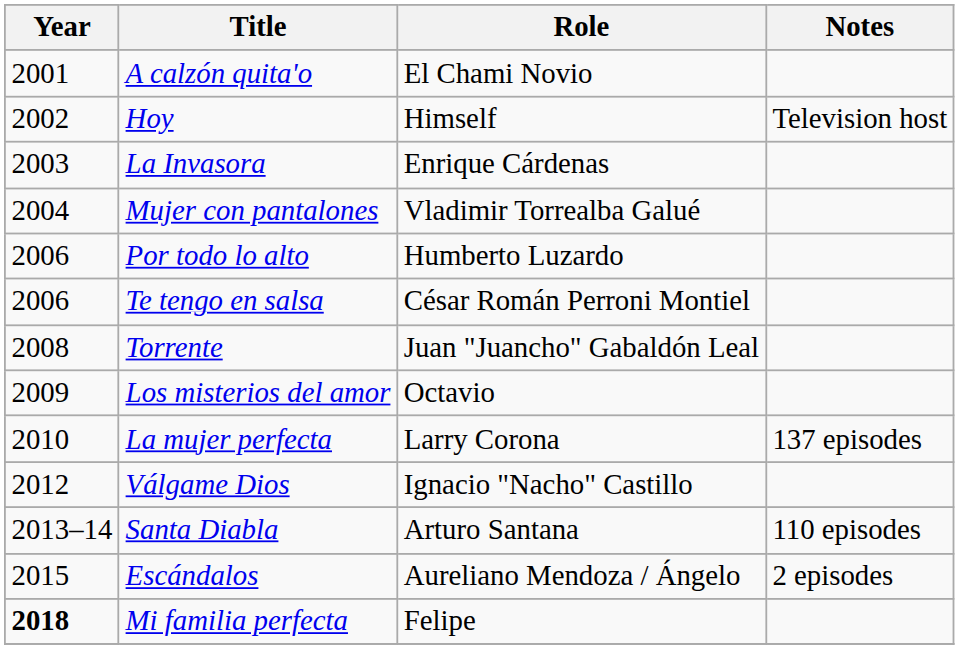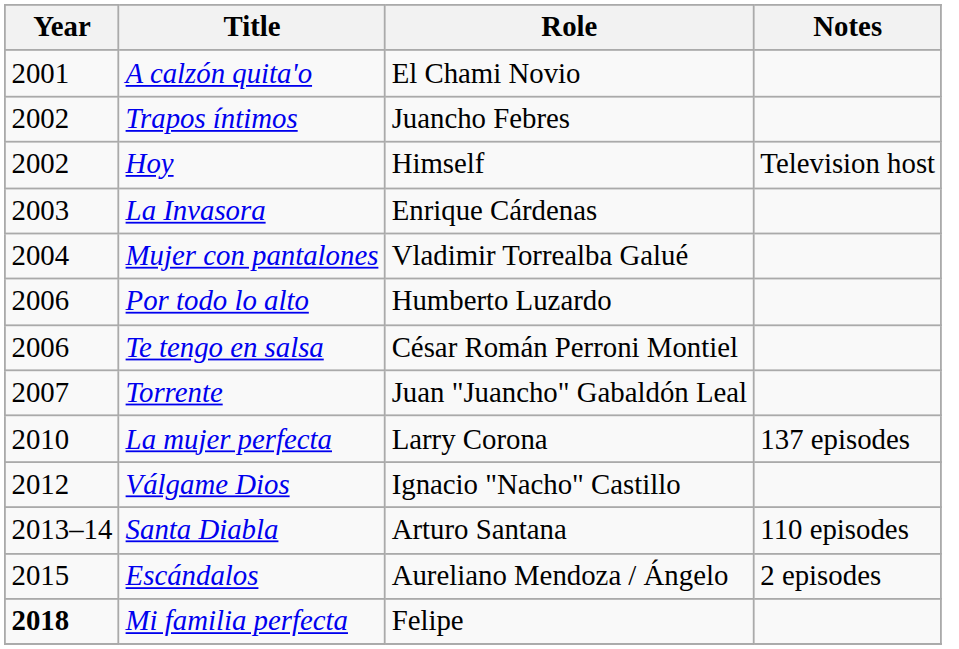+ row: 2002 | Trapos íntimos | Juancho Febres
Torrente | Year: 2008 -> 2007
- row: 2009 | Los misterios del amor | Octavio
